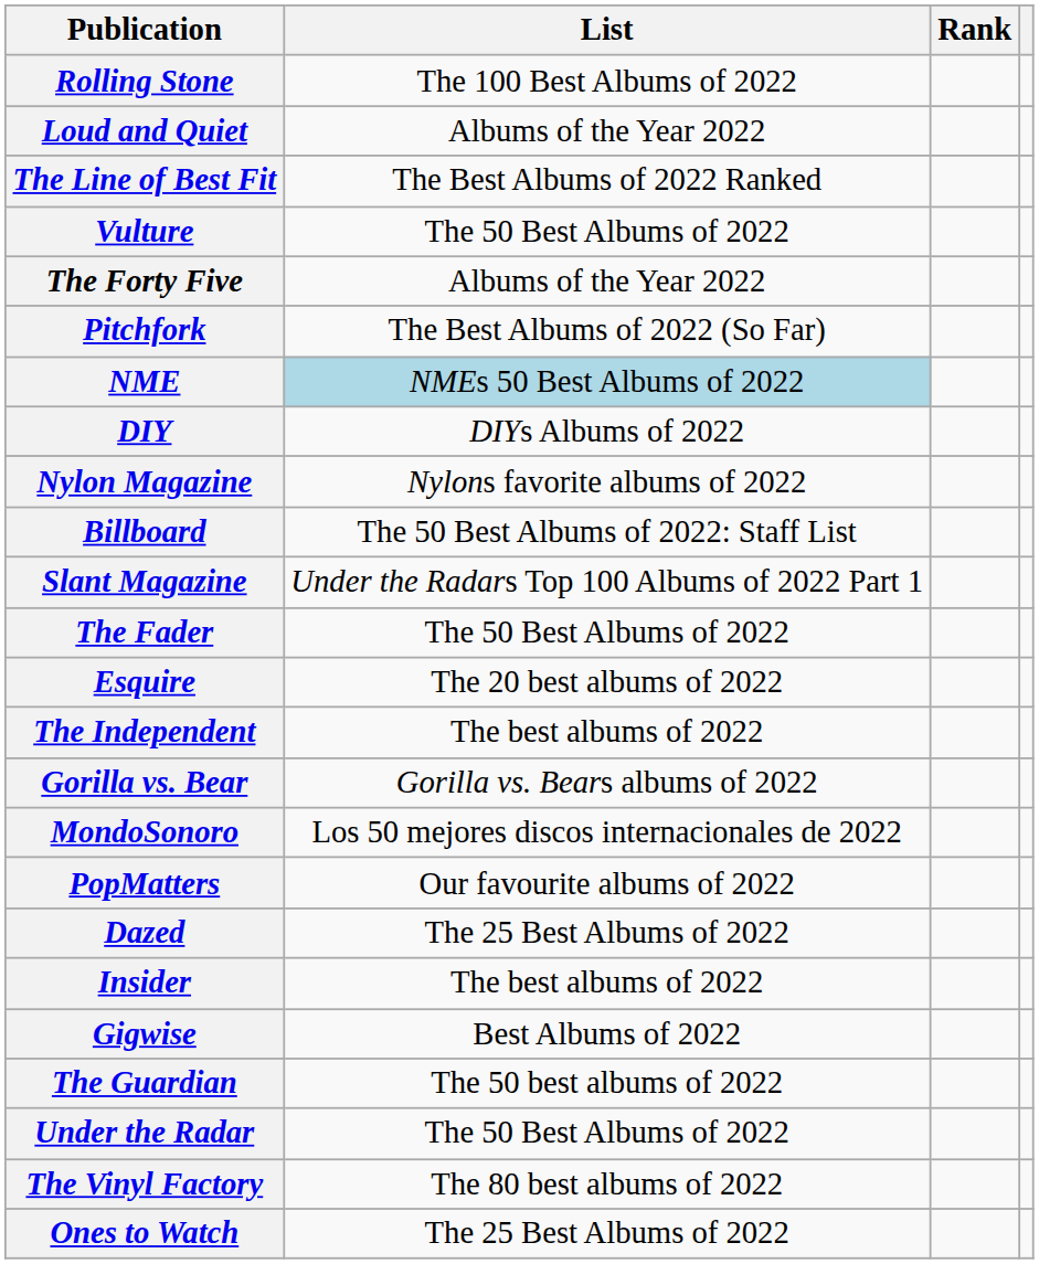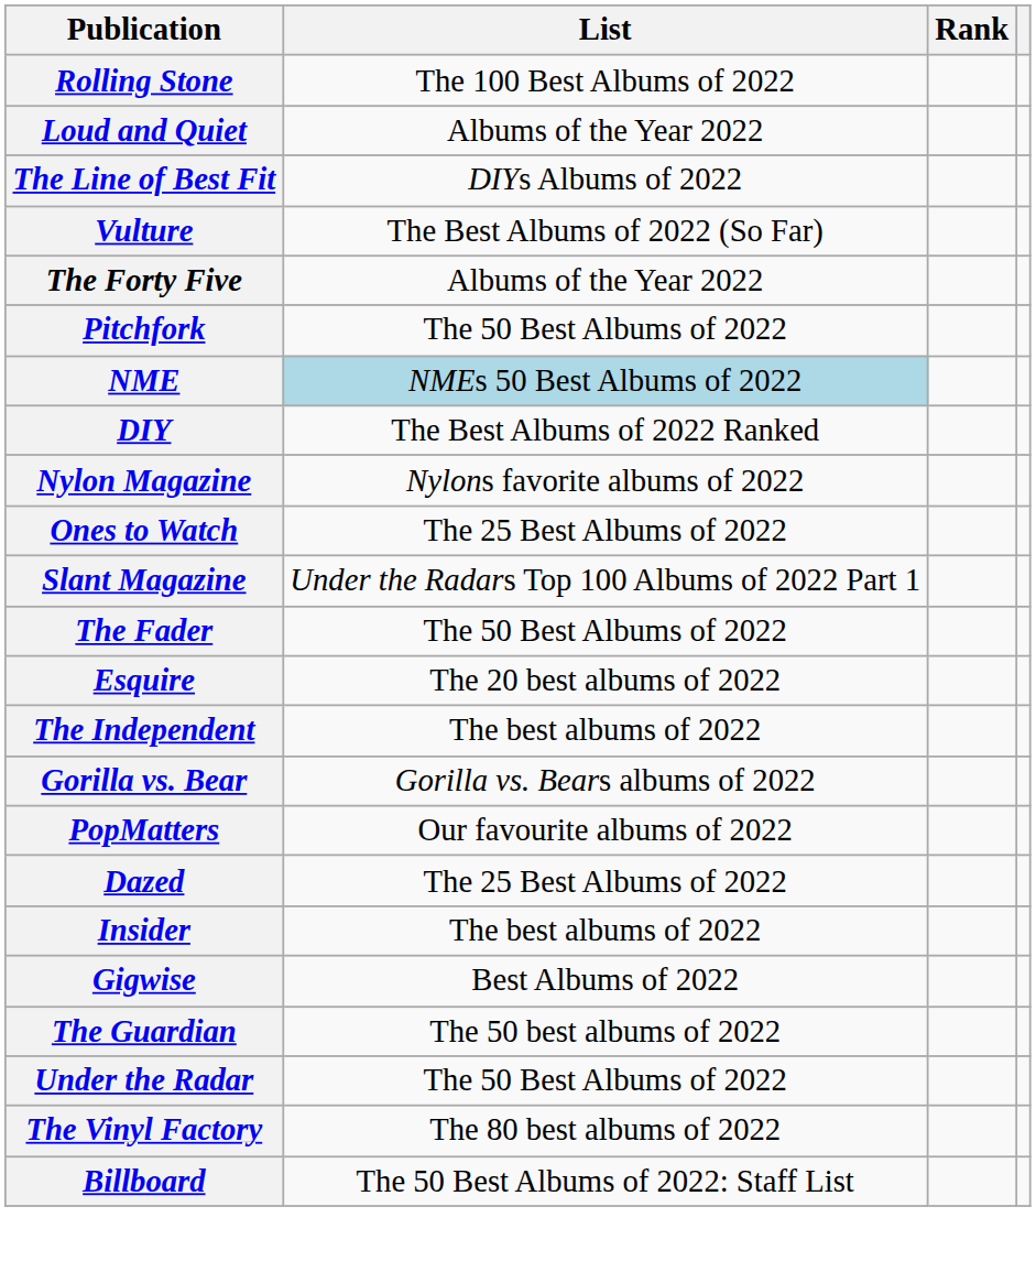The Line of Best Fit | List: The Best Albums of 2022 Ranked -> DIYs Albums of 2022
Vulture | List: The 50 Best Albums of 2022 -> The Best Albums of 2022 (So Far)
Pitchfork | List: The Best Albums of 2022 (So Far) -> The 50 Best Albums of 2022
DIY | List: DIYs Albums of 2022 -> The Best Albums of 2022 Ranked
rows swapped: Billboard <-> Ones to Watch
- row: MondoSonoro | Los 50 mejores discos internacionales de 2022
